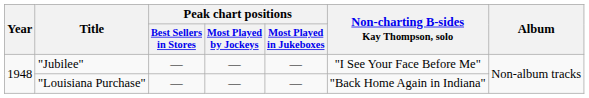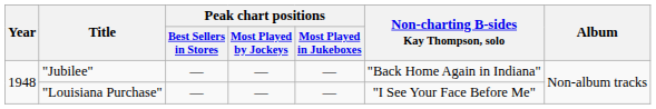"Jubilee" | Non-charting B-sides Kay Thompson, solo: "I See Your Face Before Me" -> "Back Home Again in Indiana"
"Louisiana Purchase" | Non-charting B-sides Kay Thompson, solo: "Back Home Again in Indiana" -> "I See Your Face Before Me"
